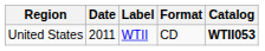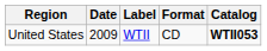United States | Date: 2011 -> 2009
